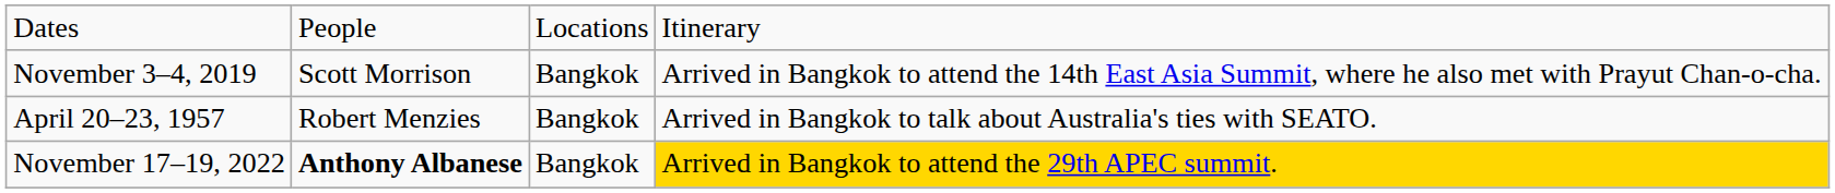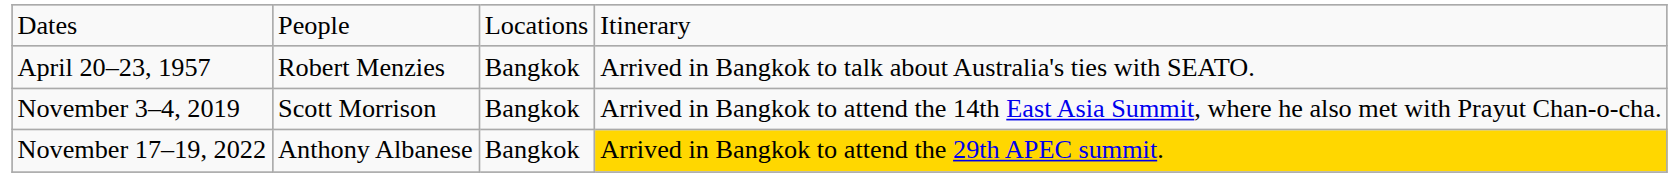rows swapped: April 20–23, 1957 <-> November 3–4, 2019
November 17–19, 2022 | column 2: bold -> normal
